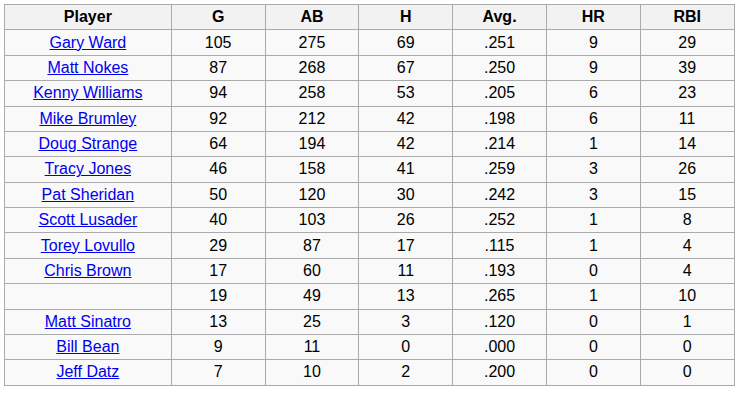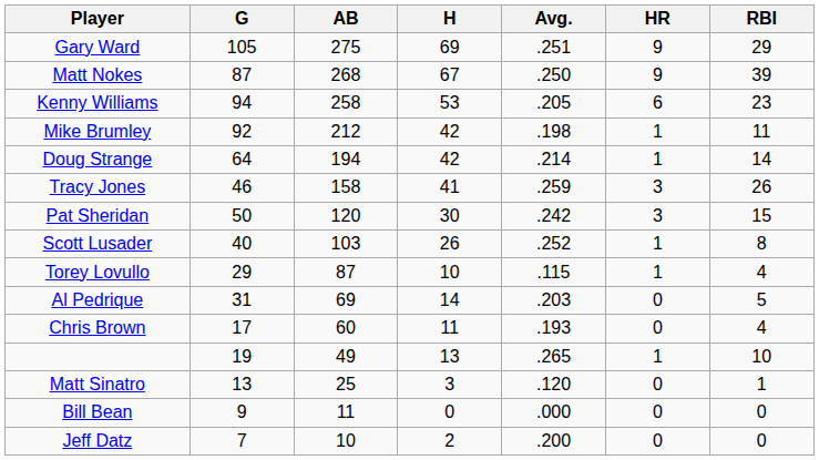Mike Brumley | HR: 6 -> 1
Torey Lovullo | H: 17 -> 10
+ row: Al Pedrique | 31 | 69 | 14 | .203 | 0 | 5
